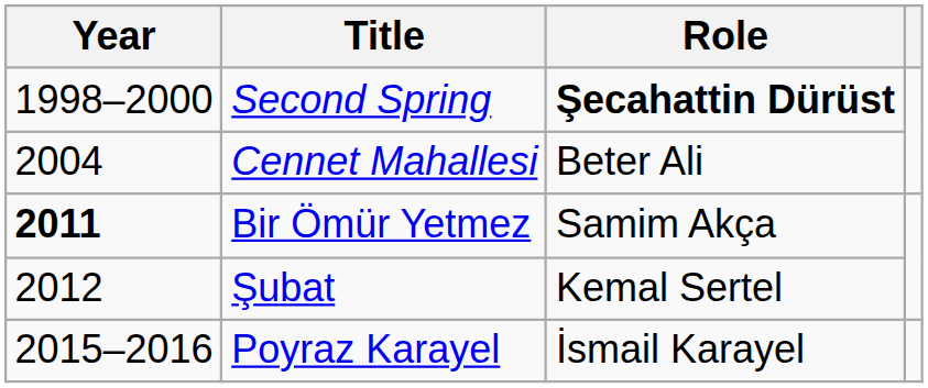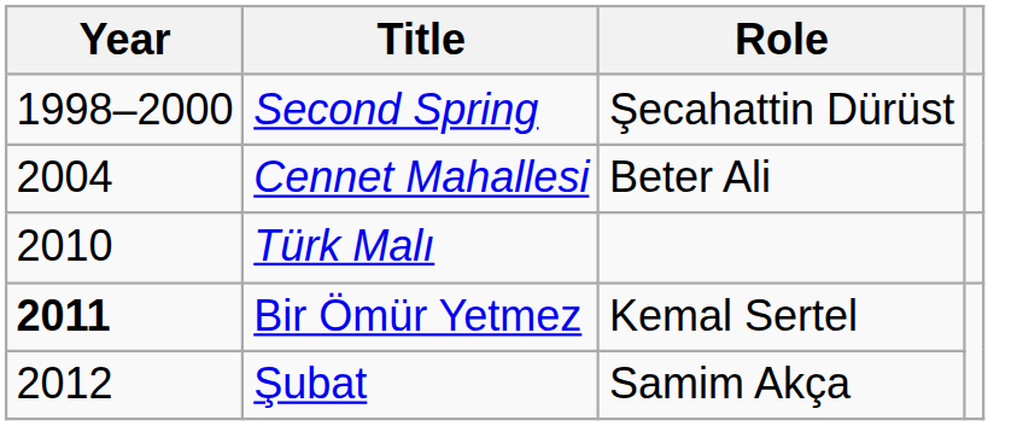Second Spring | Role: bold -> normal
+ row: 2010 | Türk Malı
Bir Ömür Yetmez | Role: Samim Akça -> Kemal Sertel
Şubat | Role: Kemal Sertel -> Samim Akça
- row: 2015–2016 | Poyraz Karayel | İsmail Karayel
